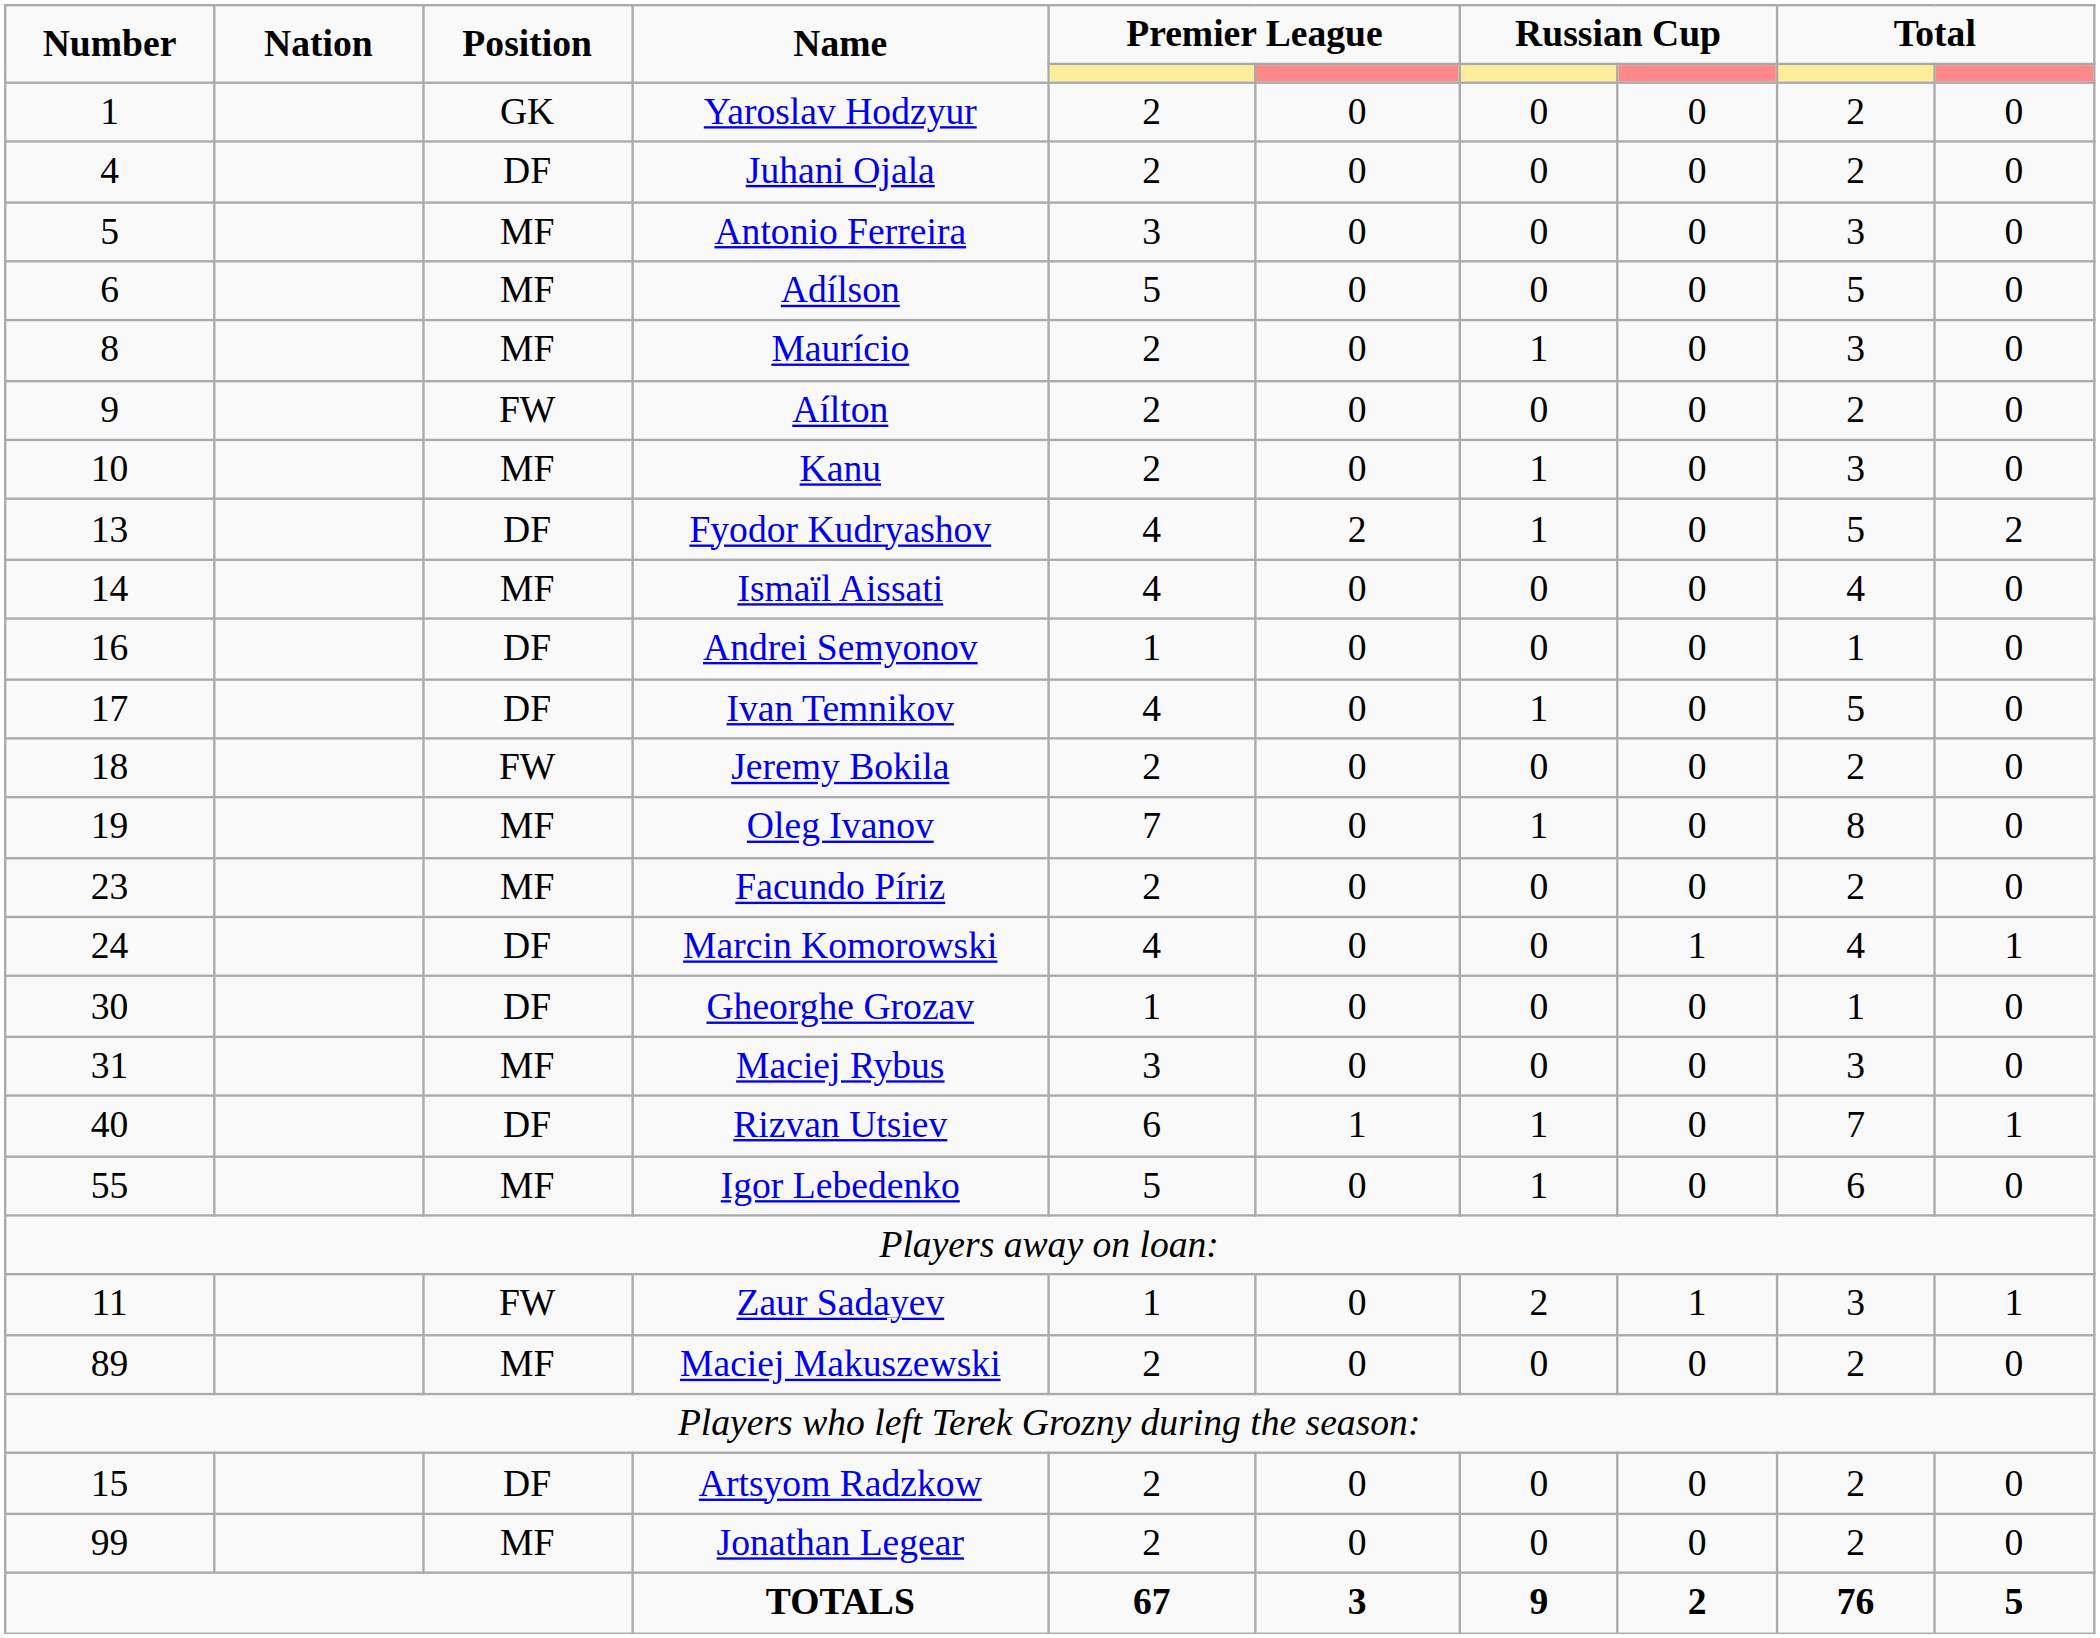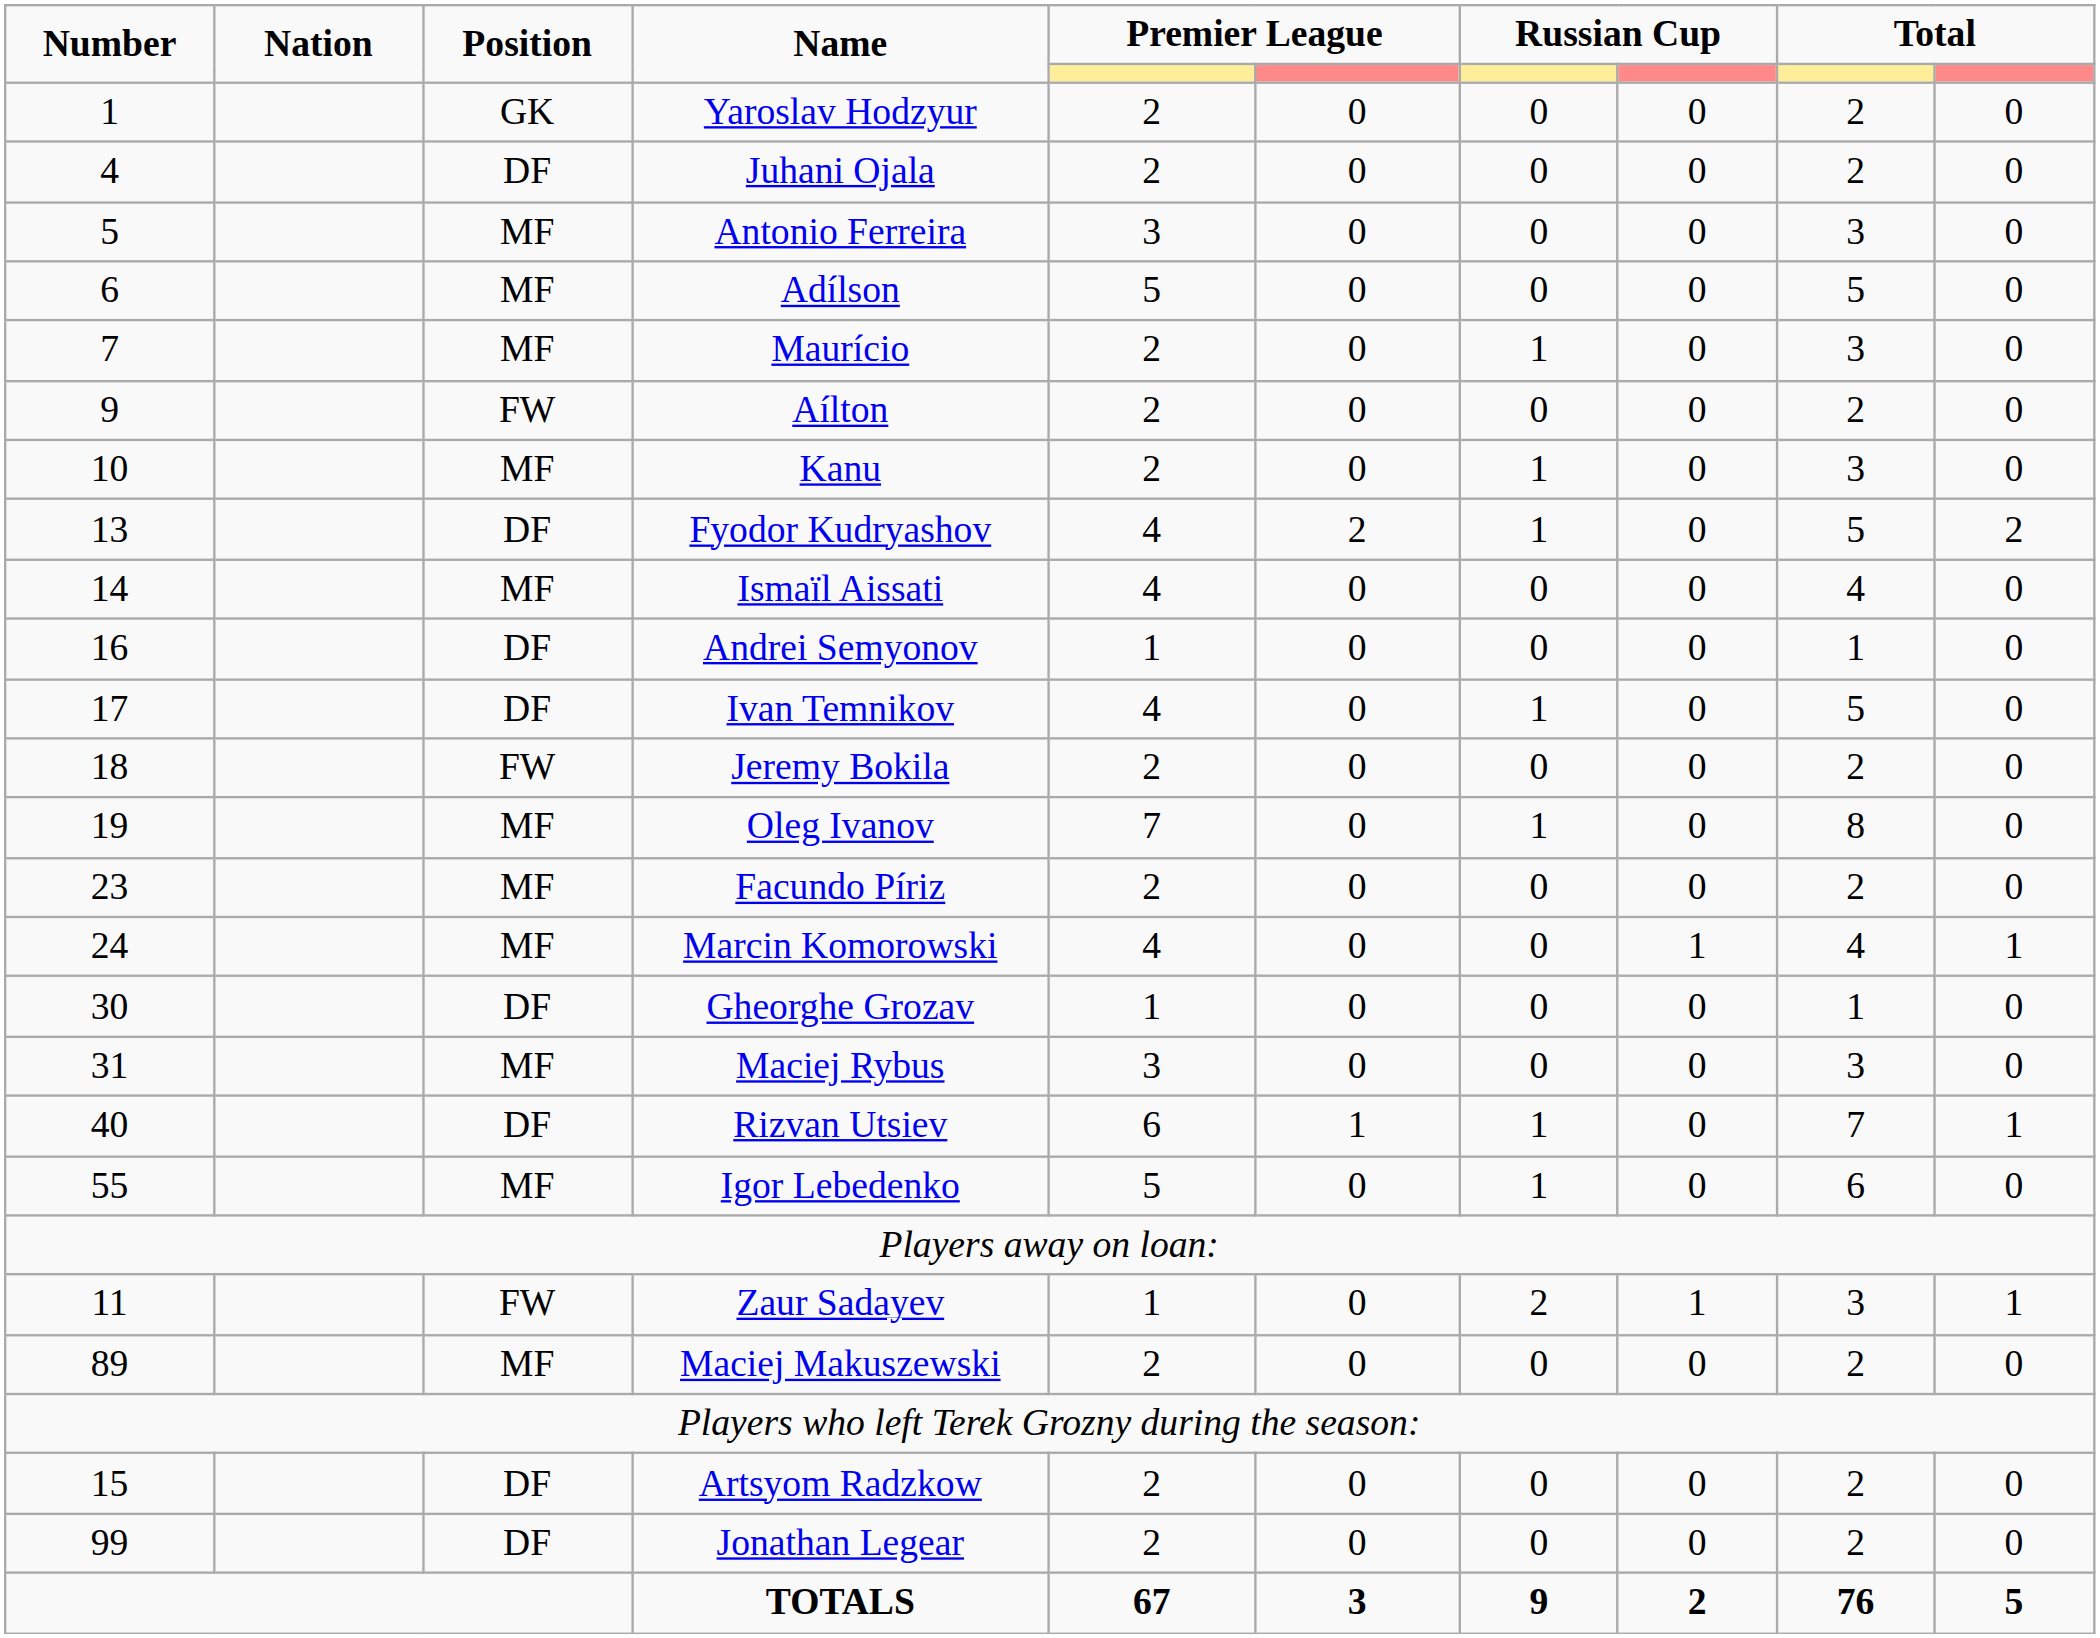Maurício | Number: 8 -> 7
Marcin Komorowski | Position: DF -> MF
Jonathan Legear | Position: MF -> DF
